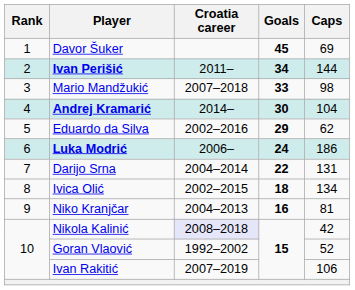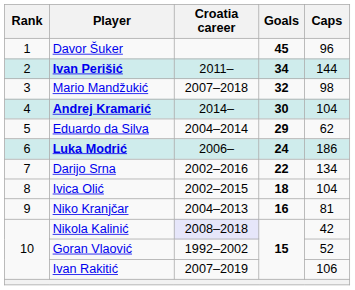Davor Šuker | Caps: 69 -> 96
Mario Mandžukić | Goals: 33 -> 32
Eduardo da Silva | Croatia career: 2002–2016 -> 2004–2014
Darijo Srna | Croatia career: 2004–2014 -> 2002–2016
Darijo Srna | Caps: 131 -> 134
Ivica Olić | Caps: 134 -> 104
